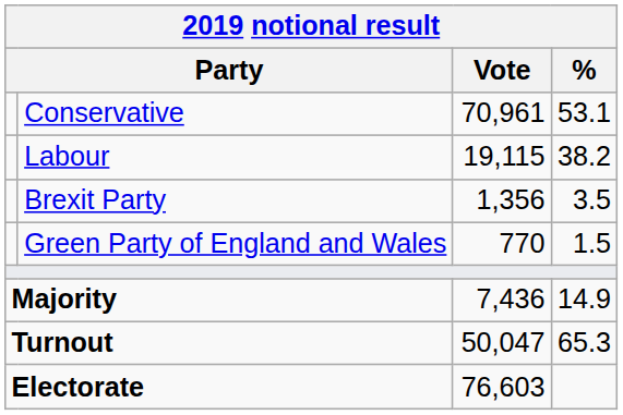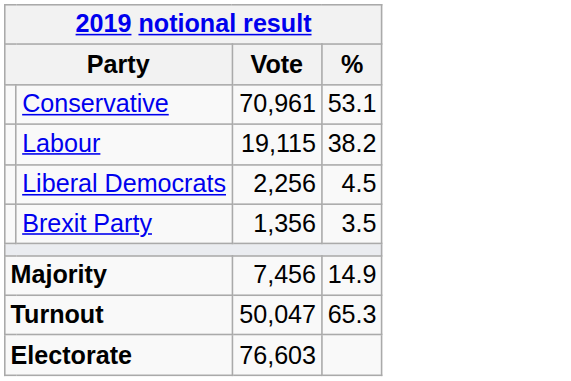+ row: Liberal Democrats | 2,256 | 4.5
- row: Green Party of England and Wales | 770 | 1.5
Majority | Vote: 7,436 -> 7,456
